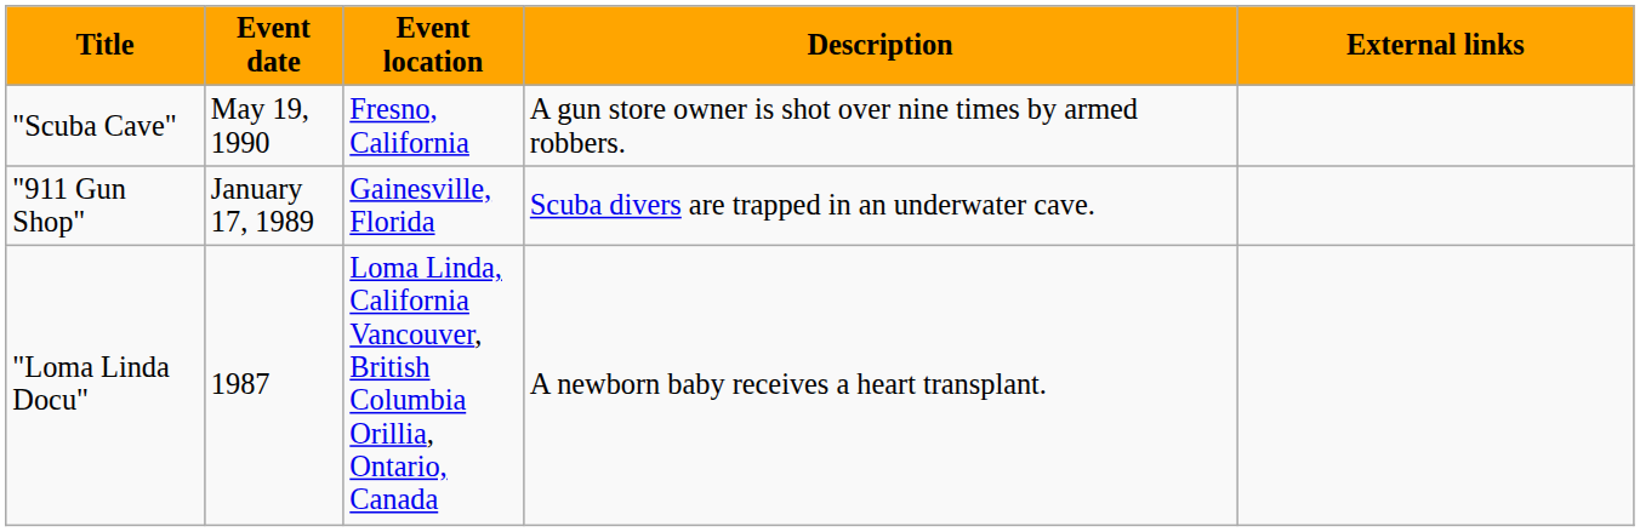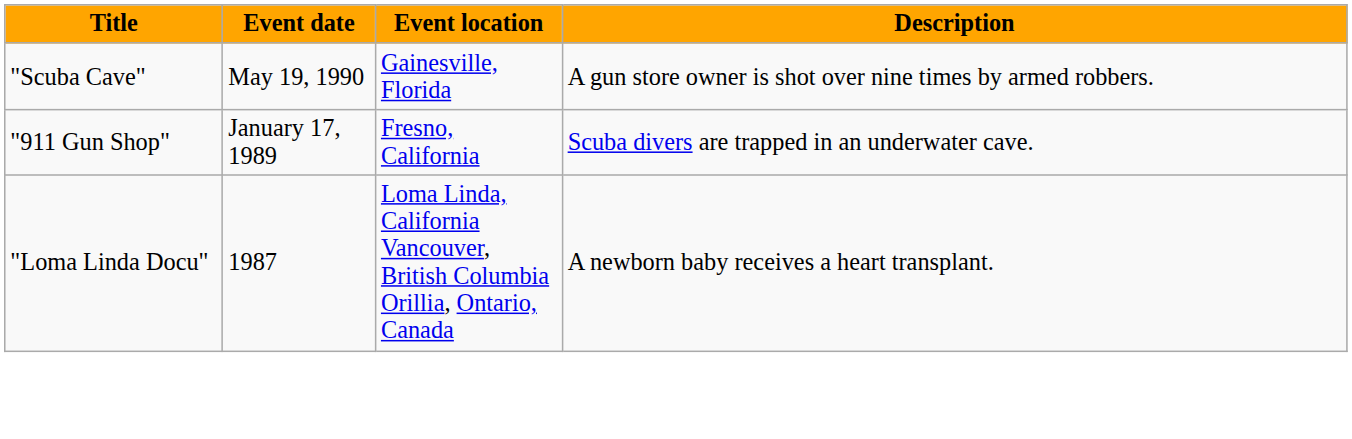- column: External links
"Scuba Cave" | Event location: Fresno, California -> Gainesville, Florida
"911 Gun Shop" | Event location: Gainesville, Florida -> Fresno, California
